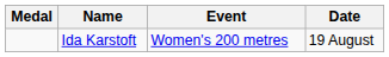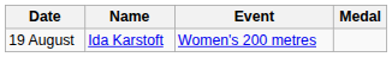columns swapped: Medal <-> Date
